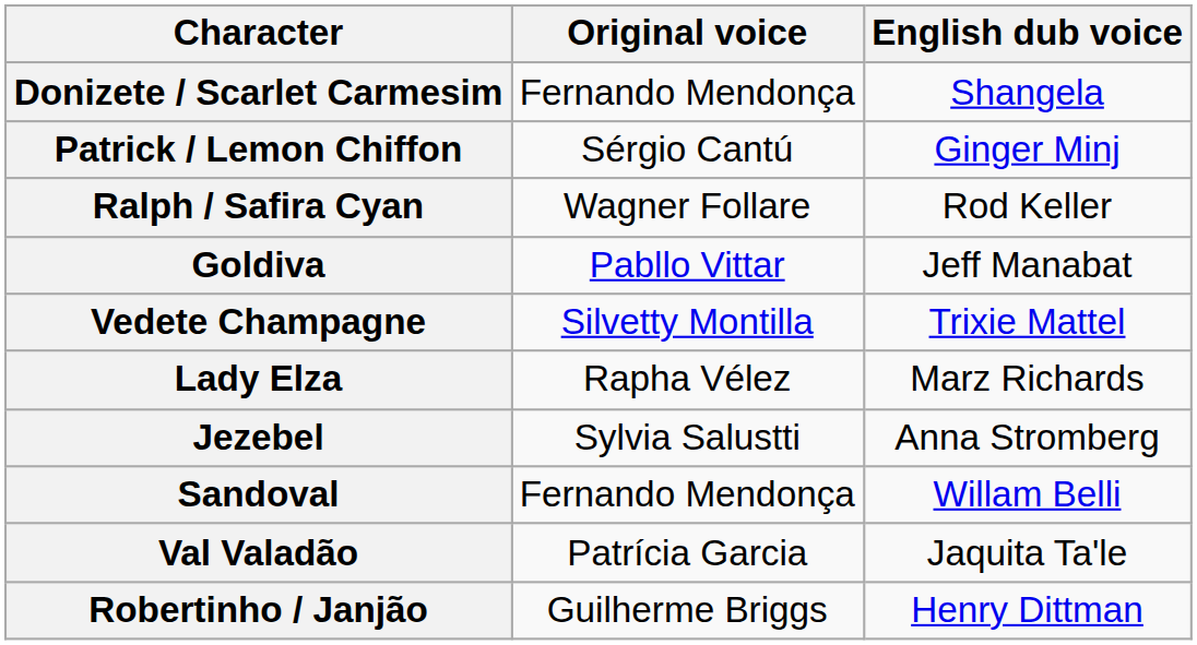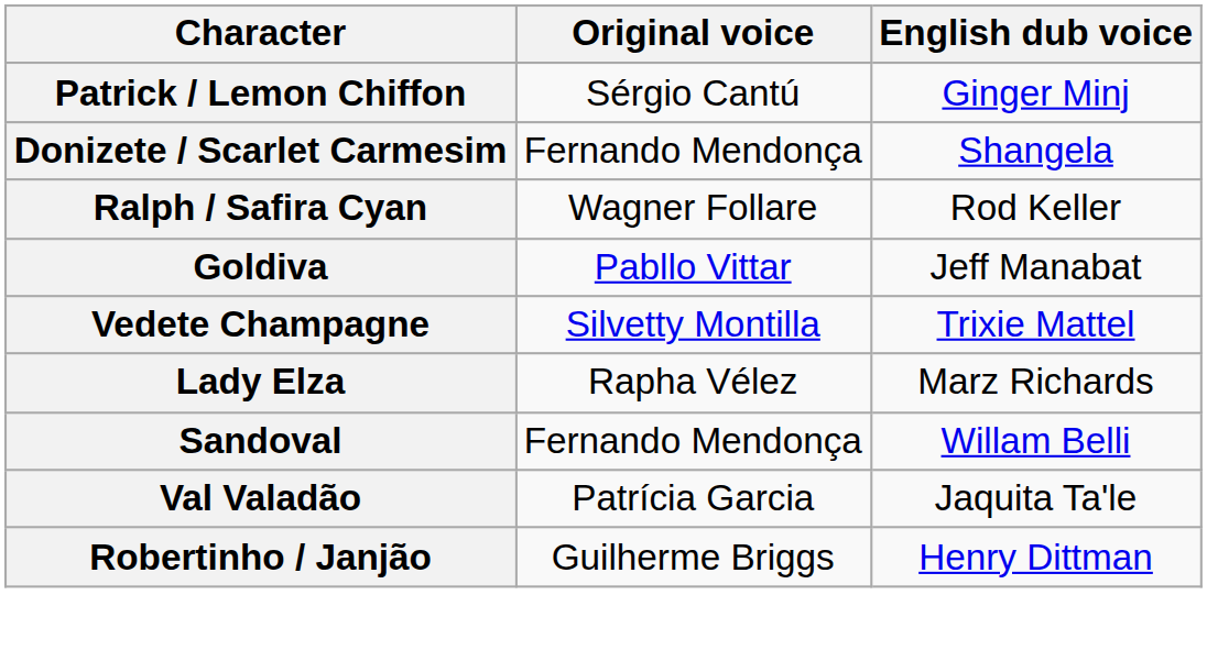rows swapped: Donizete / Scarlet Carmesim <-> Patrick / Lemon Chiffon
- row: Jezebel | Sylvia Salustti | Anna Stromberg
